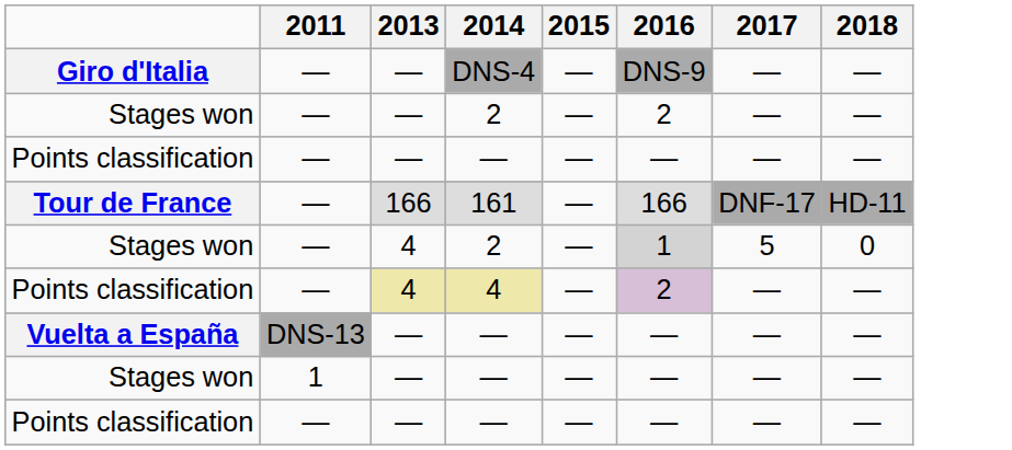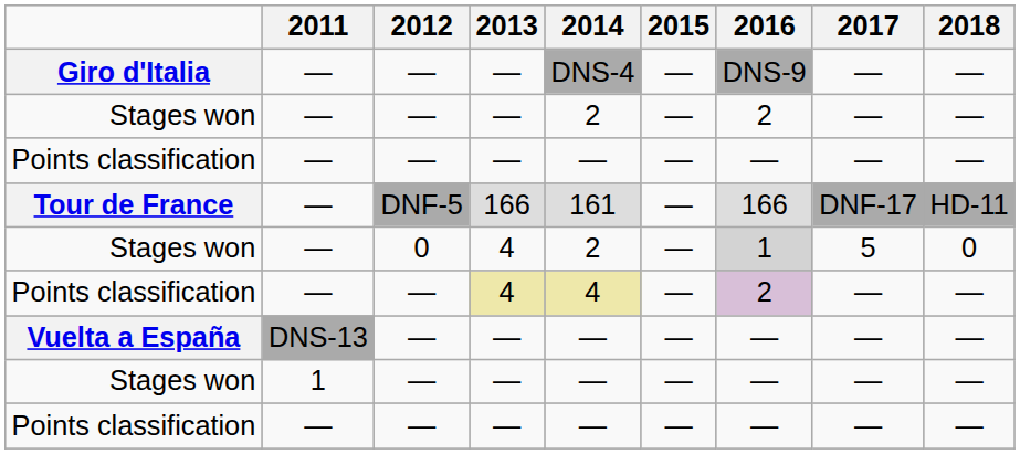+ column: 2012 | — | — | — | DNF-5 | 0 | — | — | — | —
